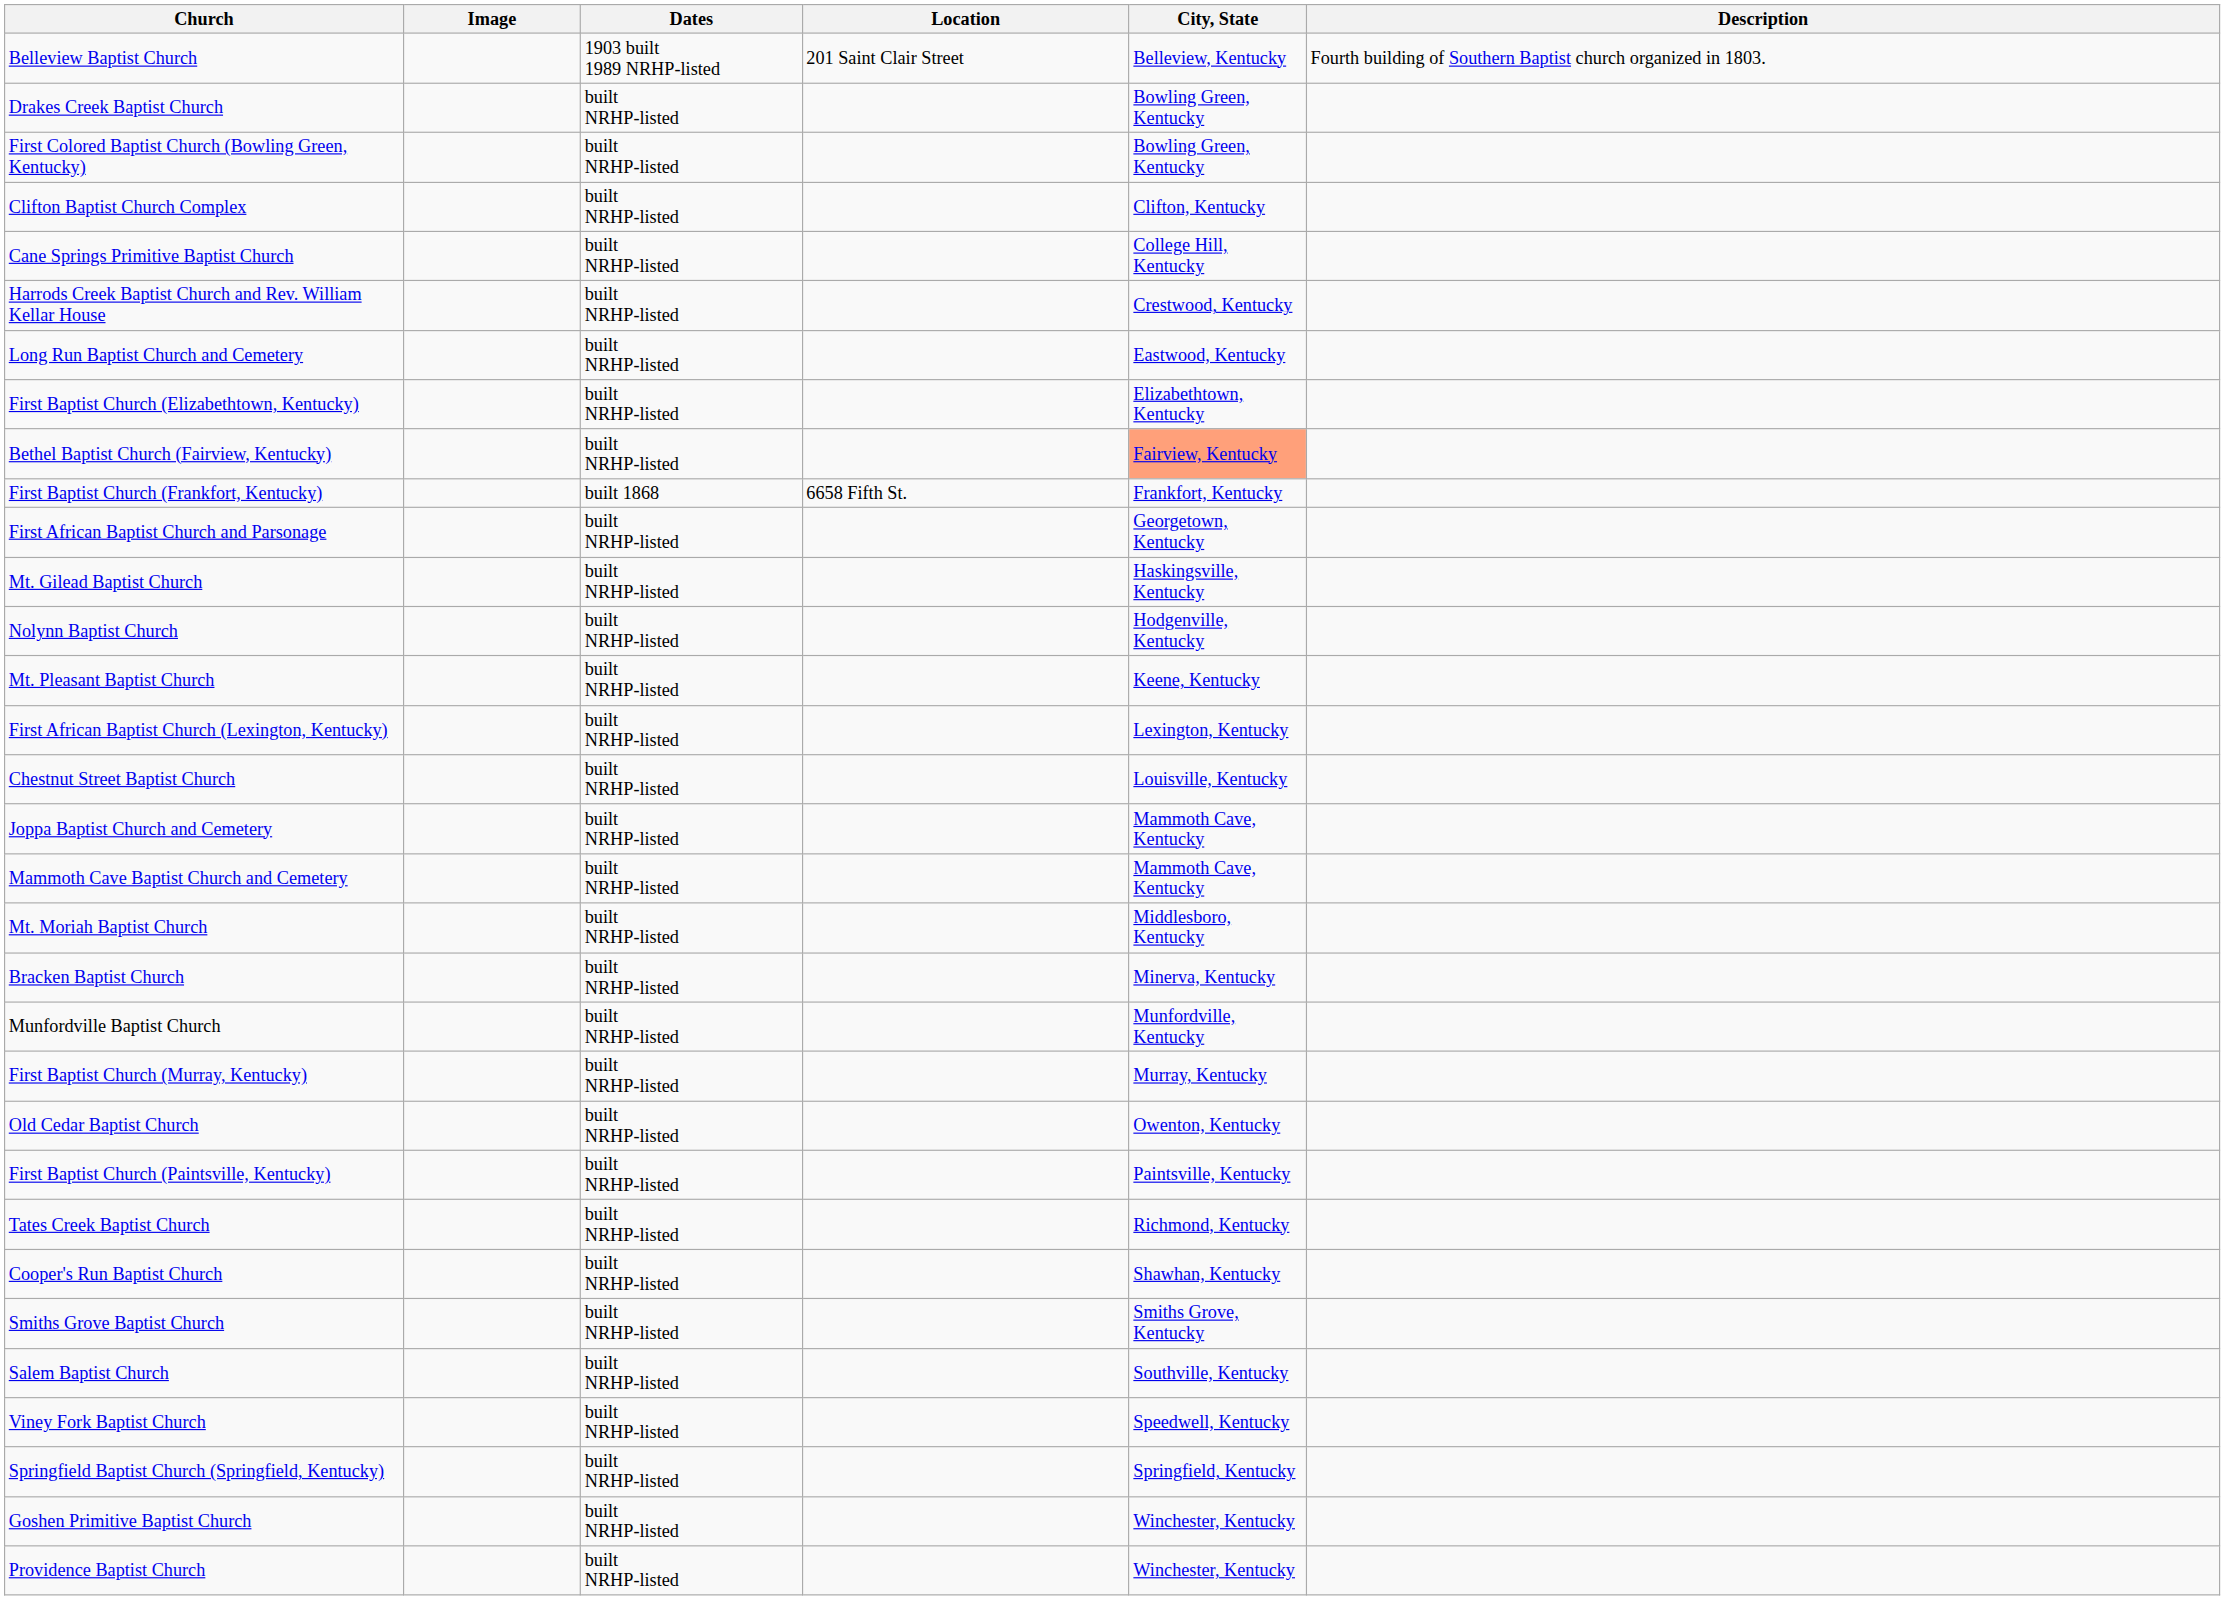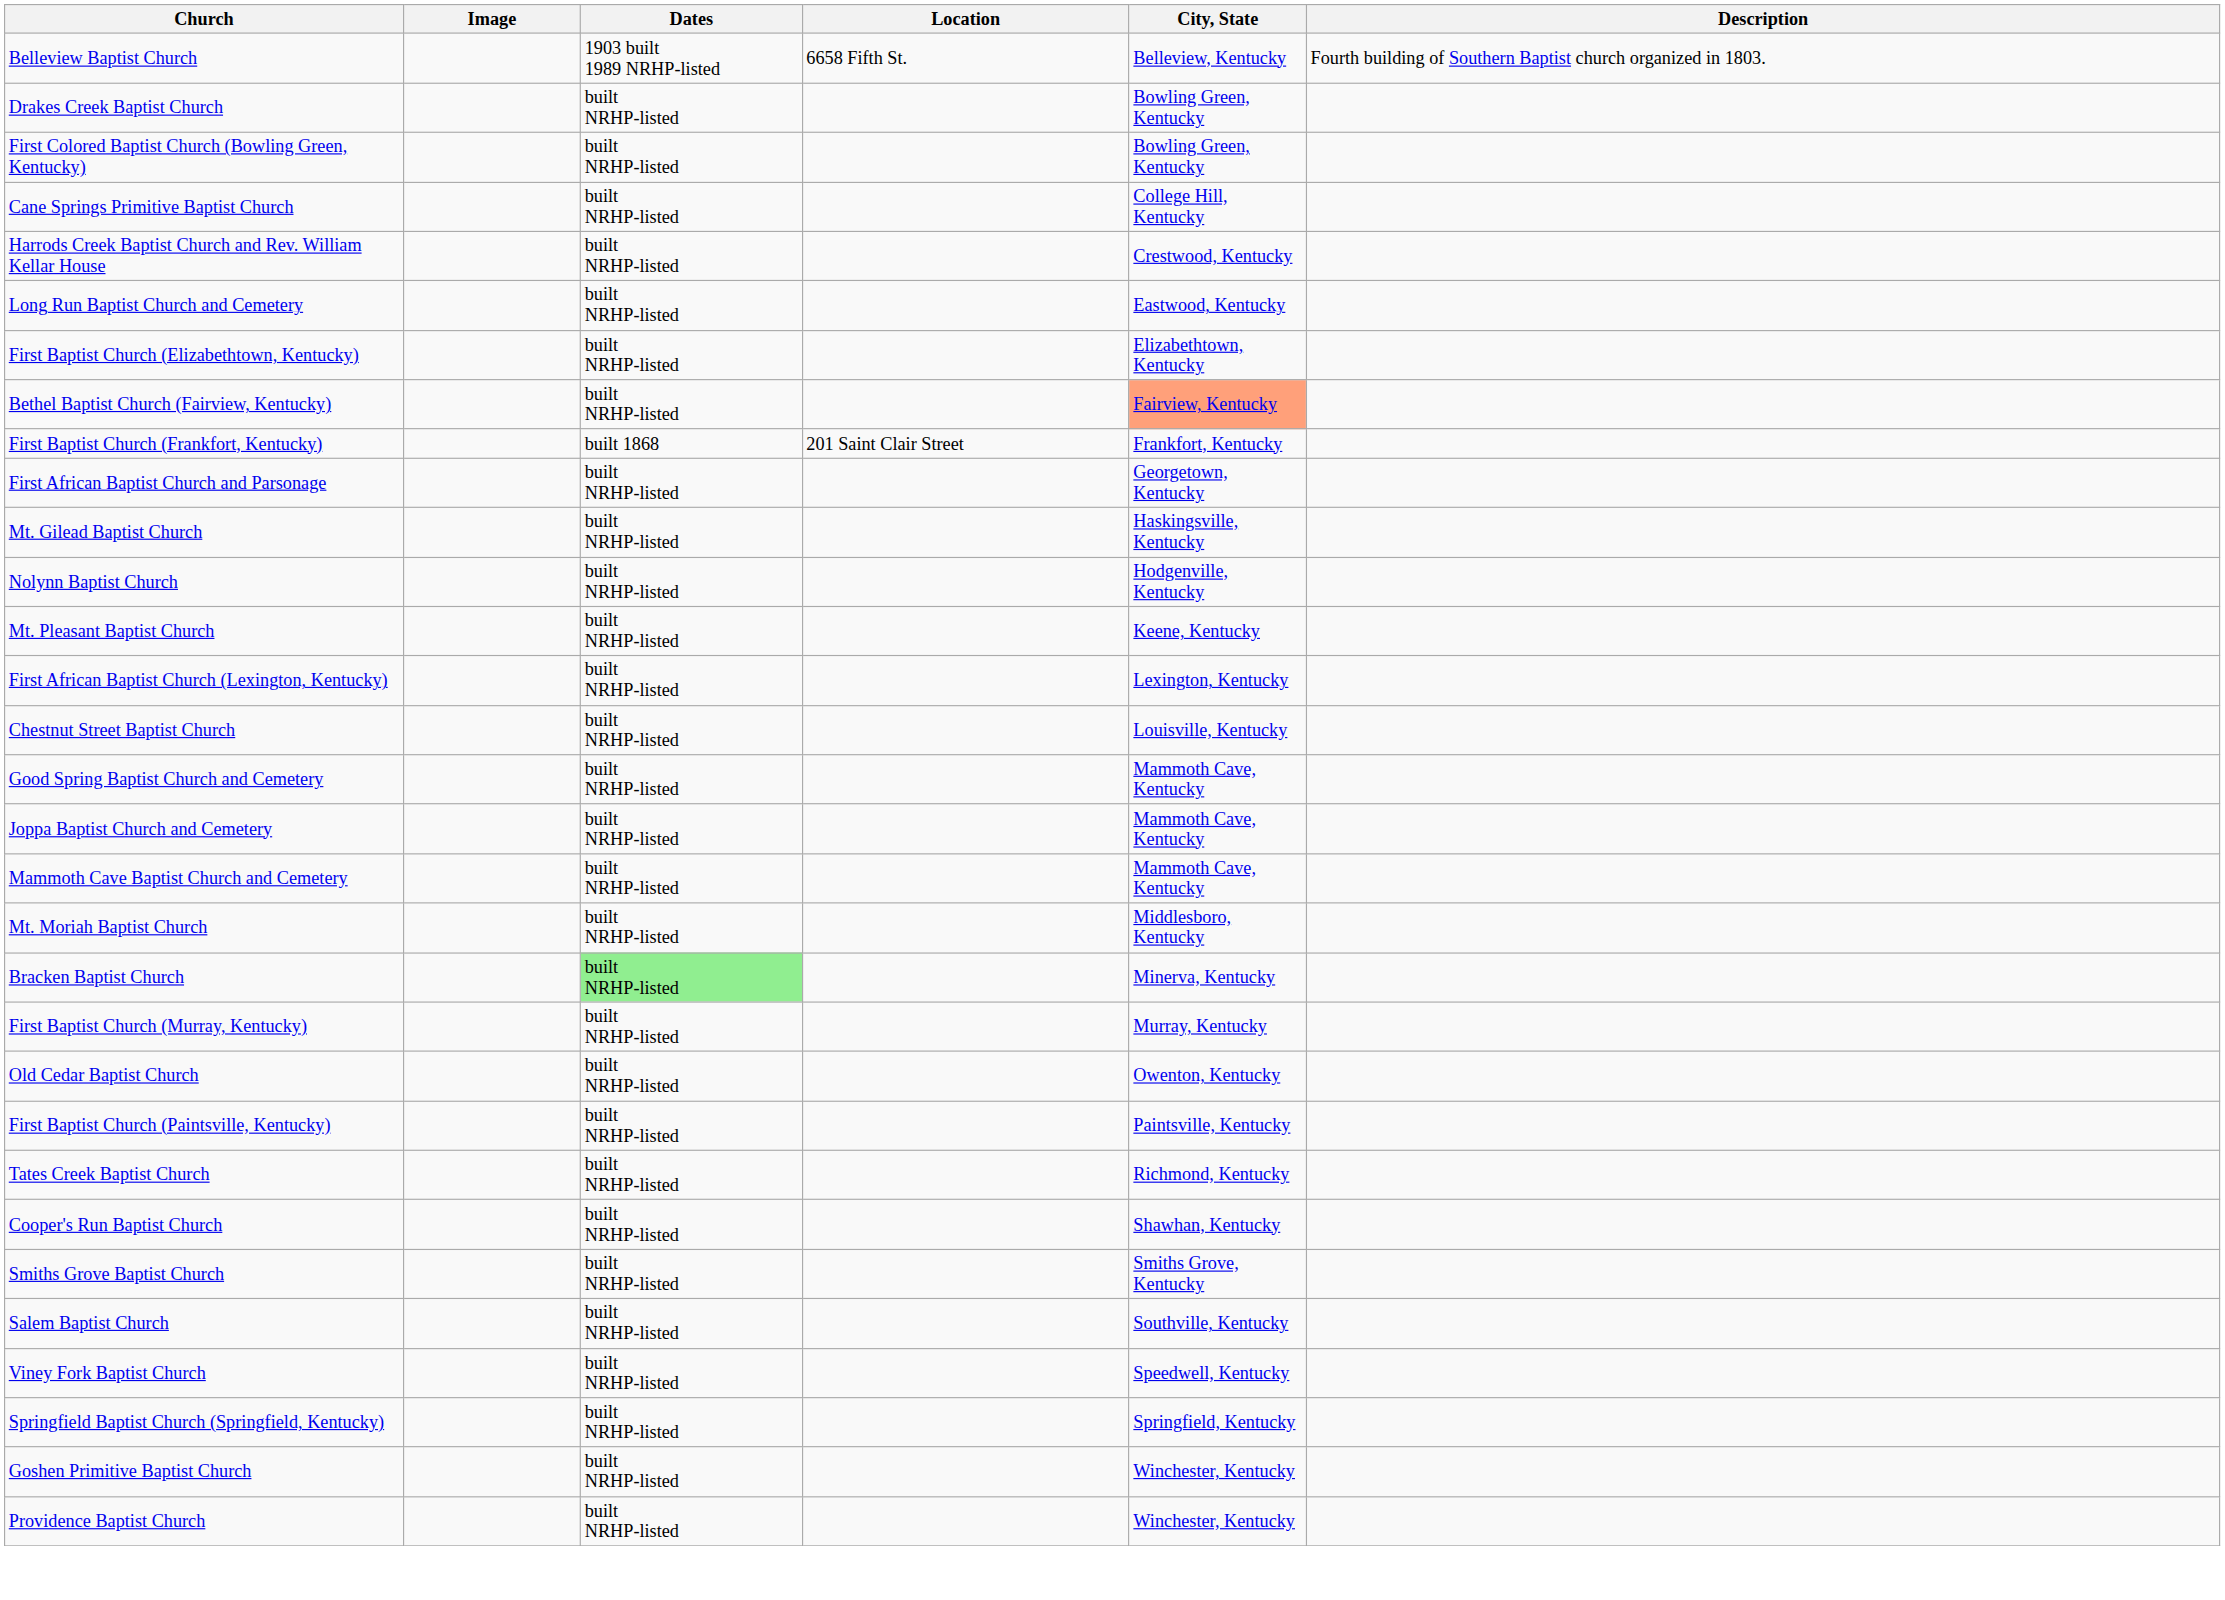Belleview Baptist Church | Location: 201 Saint Clair Street -> 6658 Fifth St.
- row: Clifton Baptist Church Complex | built NRHP-listed | Clifton, Kentucky
First Baptist Church (Frankfort, Kentucky) | Location: 6658 Fifth St. -> 201 Saint Clair Street
+ row: Good Spring Baptist Church and Cemetery | built NRHP-listed | Mammoth Cave, Kentucky
Bracken Baptist Church | Dates: no background -> lightgreen background
- row: Munfordville Baptist Church | built NRHP-listed | Munfordville, Kentucky
